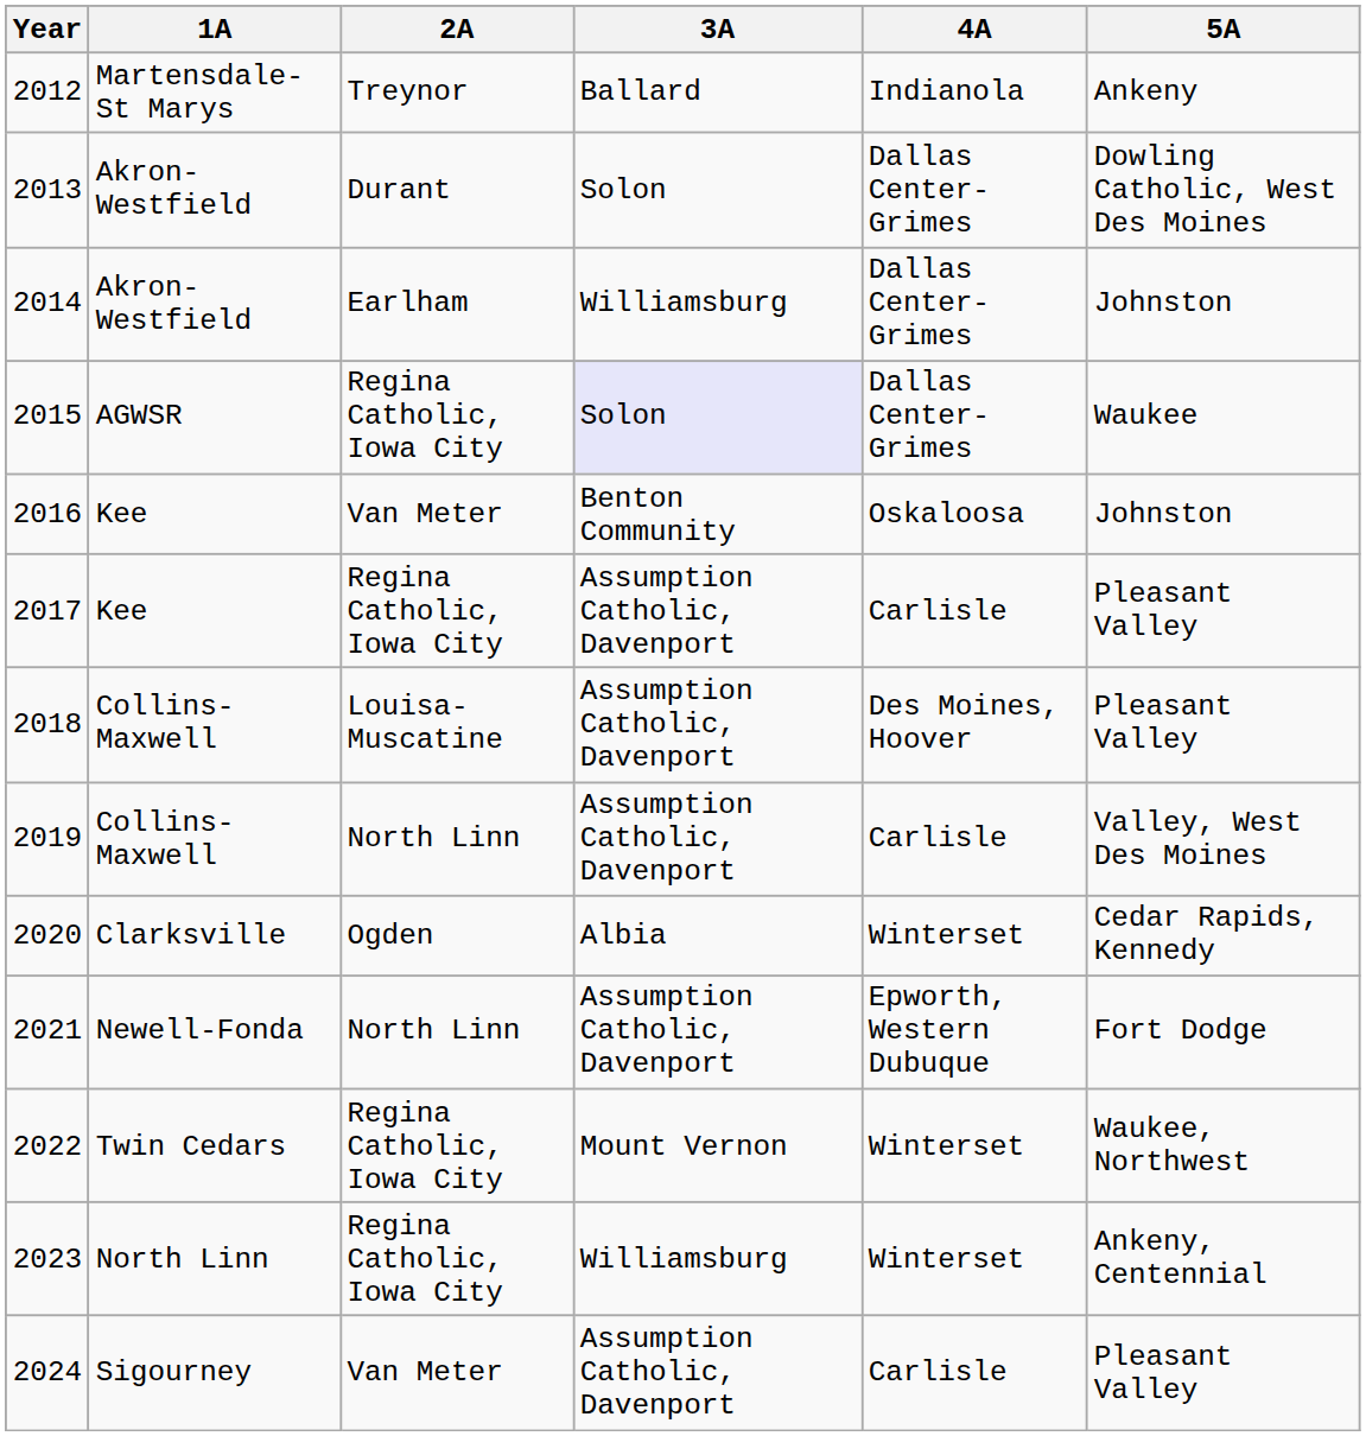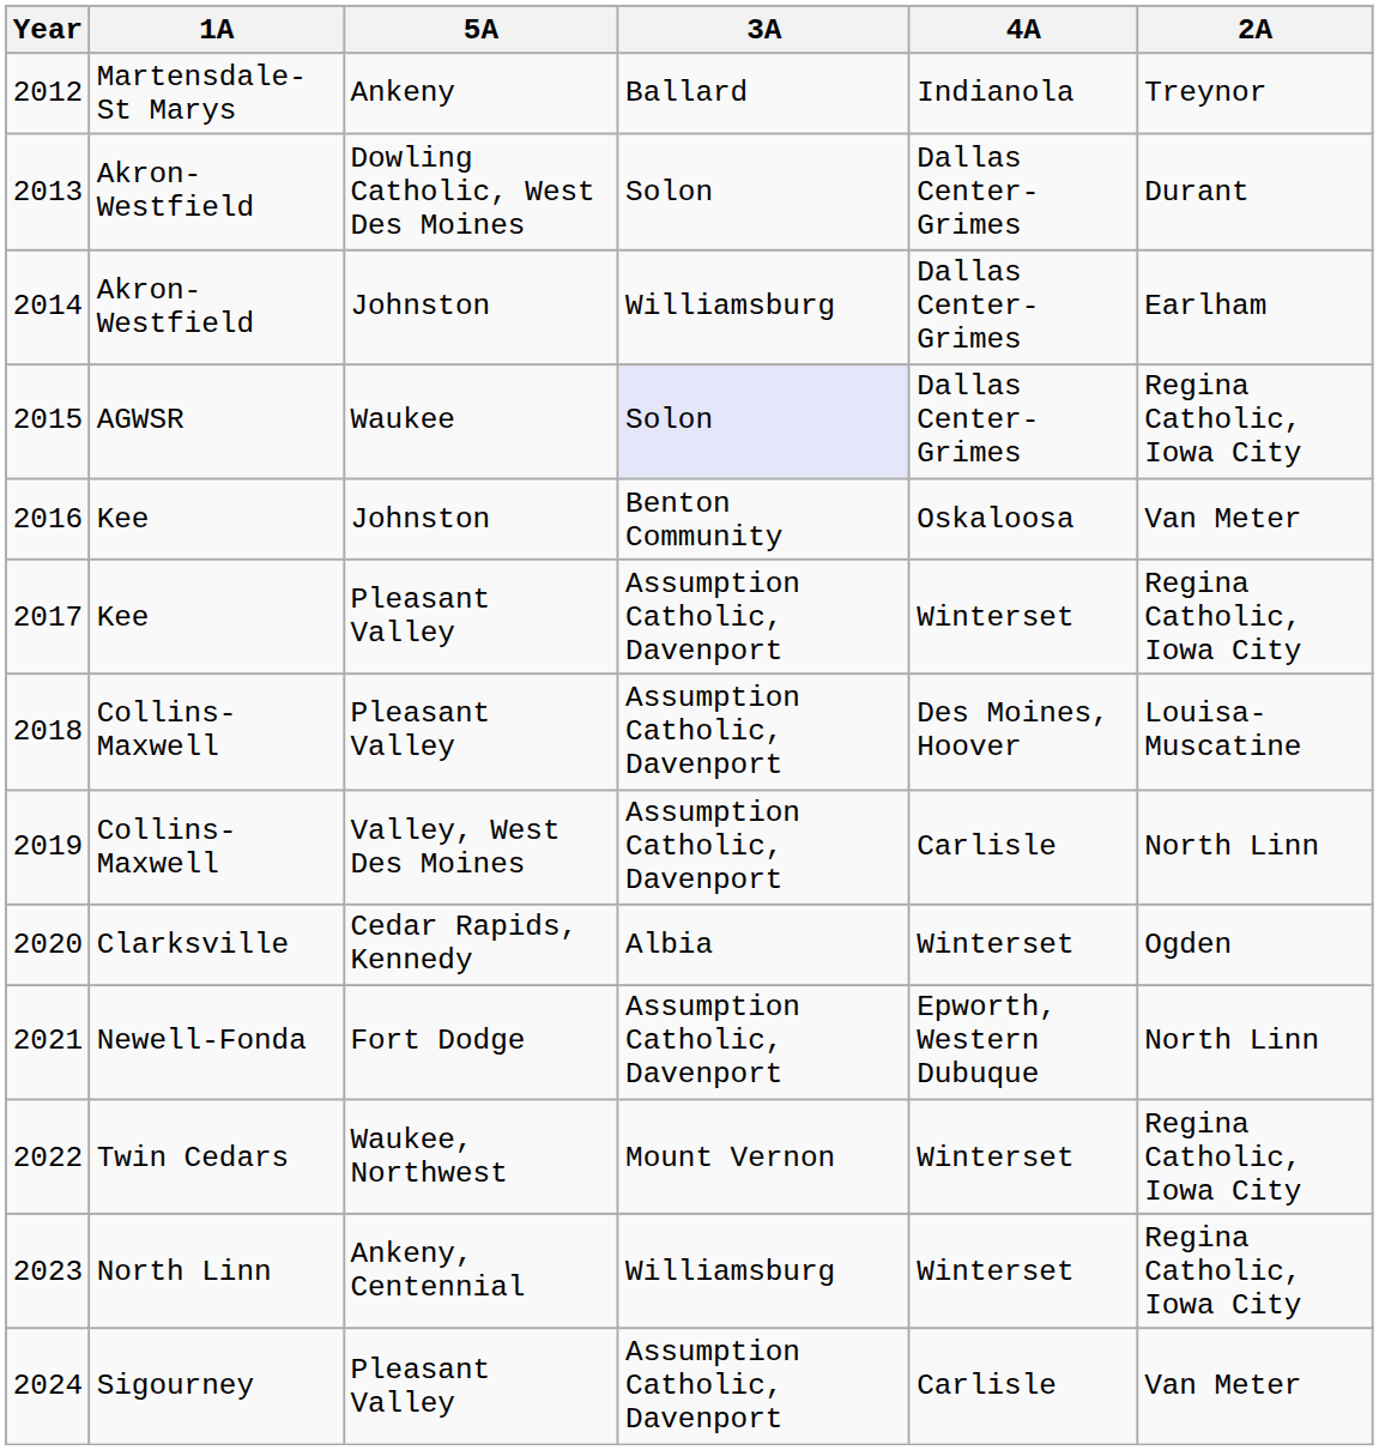columns swapped: 2A <-> 5A
2017 | 4A: Carlisle -> Winterset
